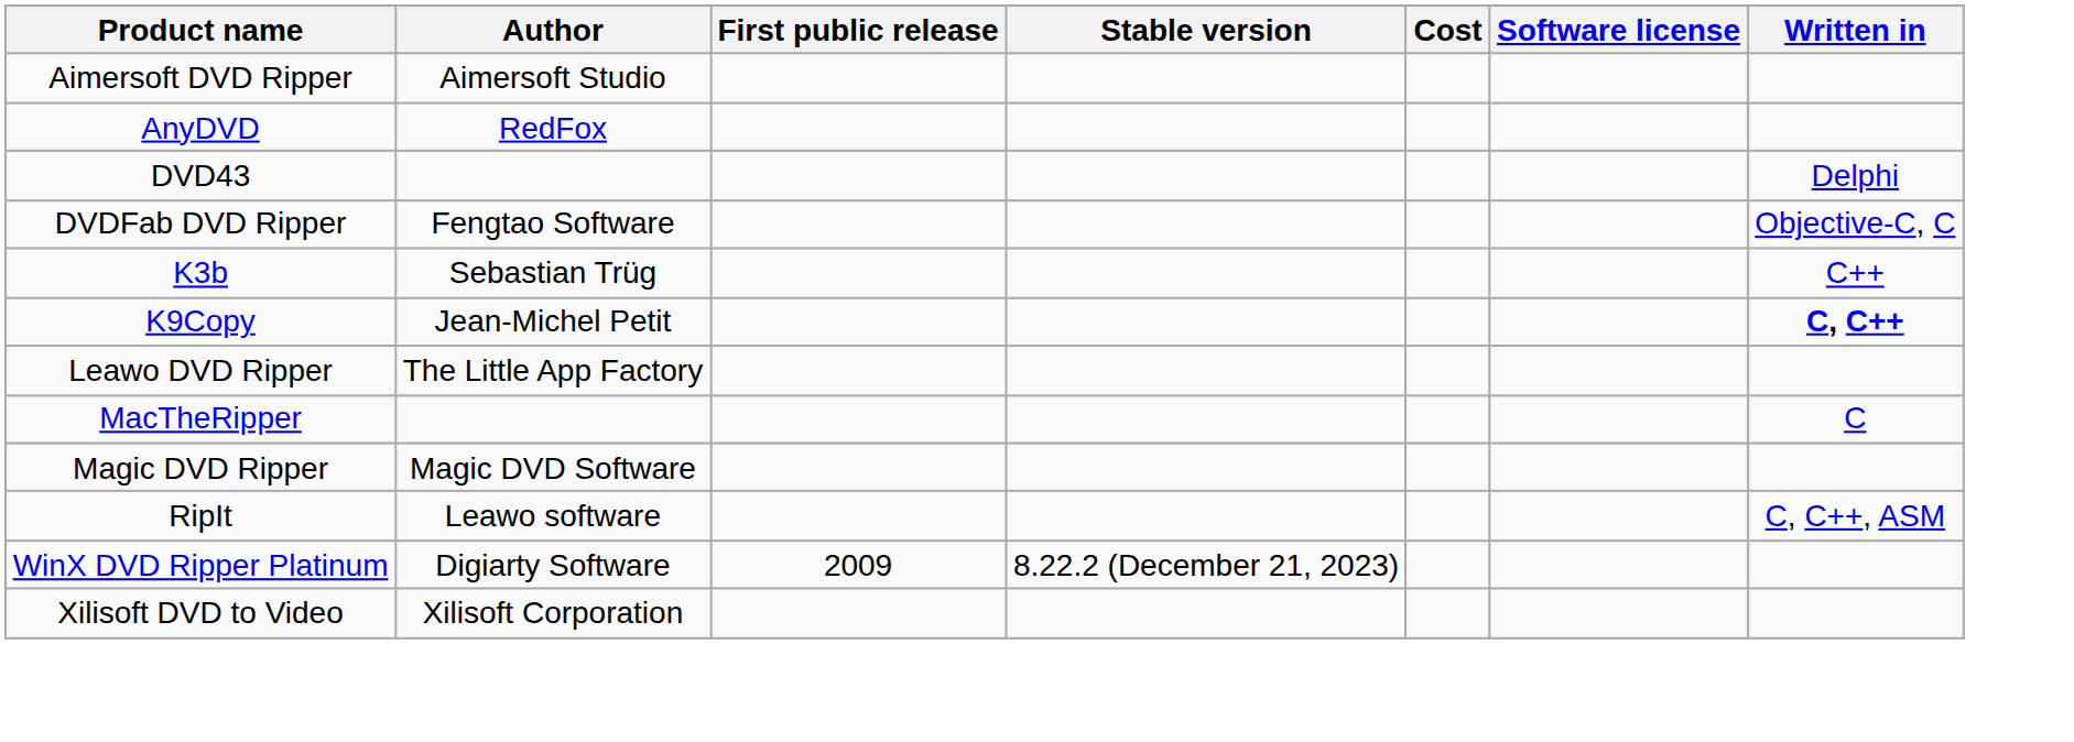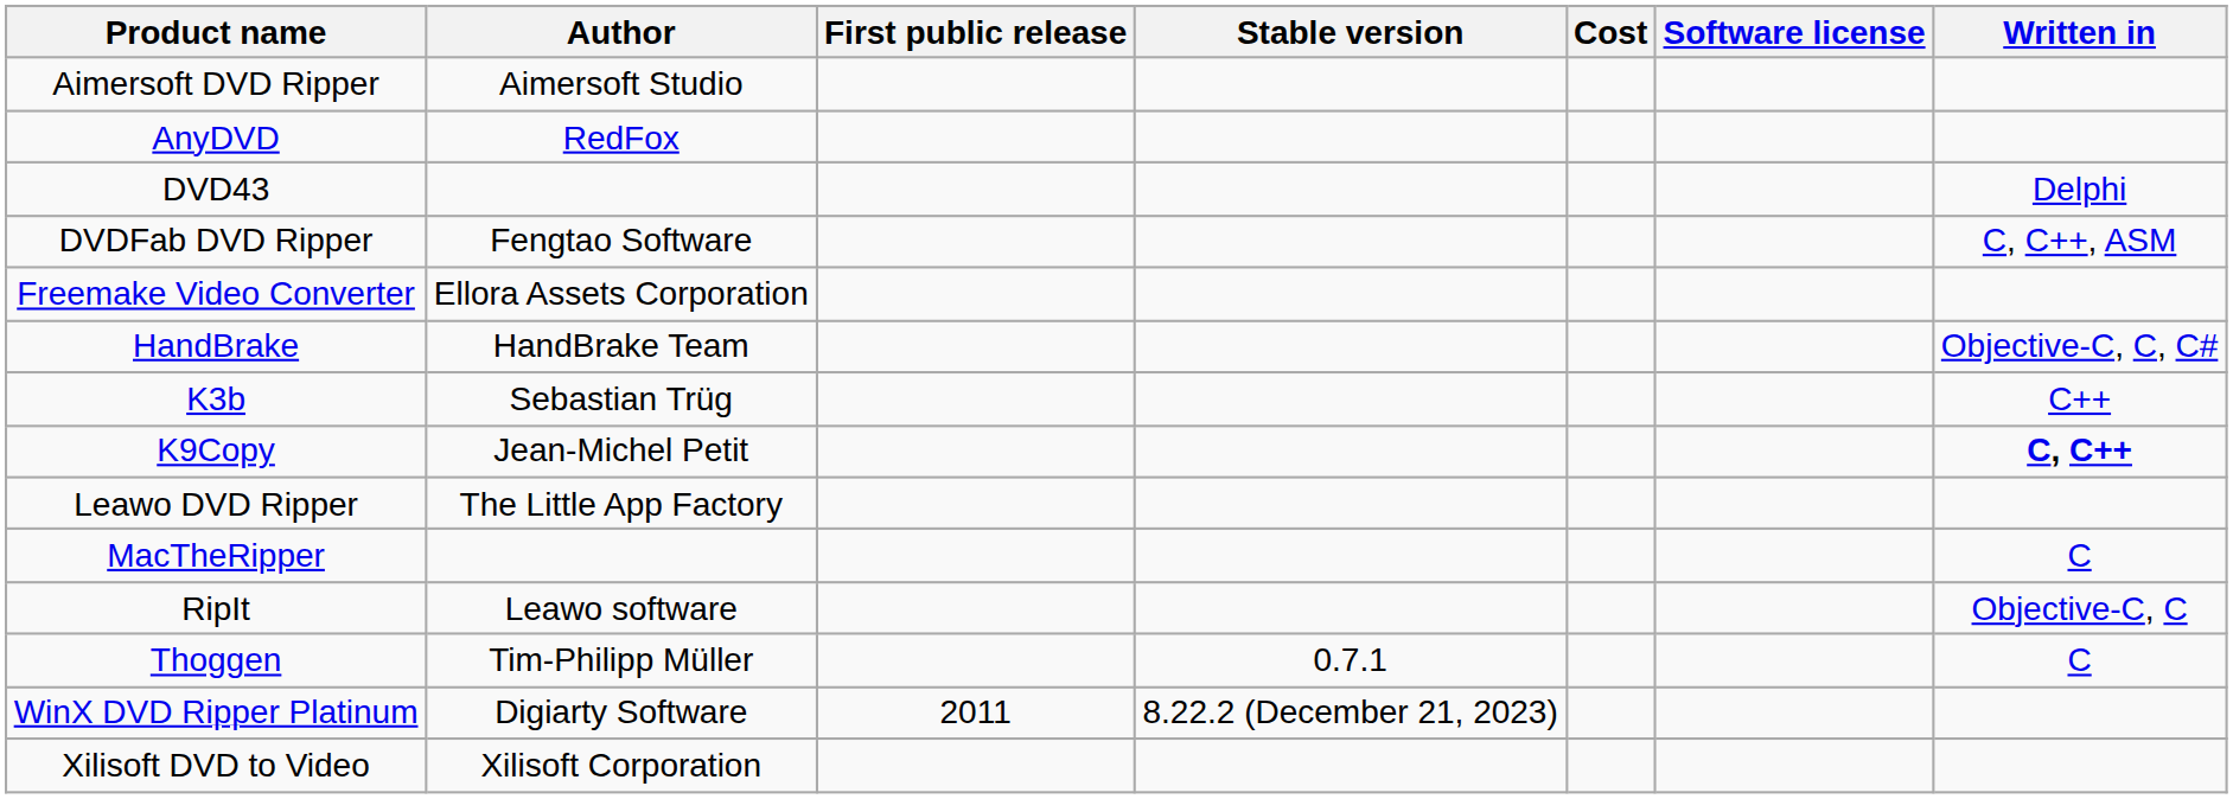DVDFab DVD Ripper | Written in: Objective-C, C -> C, C++, ASM
+ row: Freemake Video Converter | Ellora Assets Corporation
+ row: HandBrake | HandBrake Team | Objective-C, C, C#
- row: Magic DVD Ripper | Magic DVD Software
RipIt | Written in: C, C++, ASM -> Objective-C, C
+ row: Thoggen | Tim-Philipp Müller | 0.7.1 | C
WinX DVD Ripper Platinum | First public release: 2009 -> 2011
